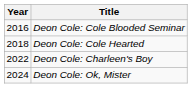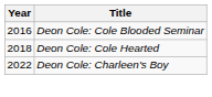- row: 2024 | Deon Cole: Ok, Mister
